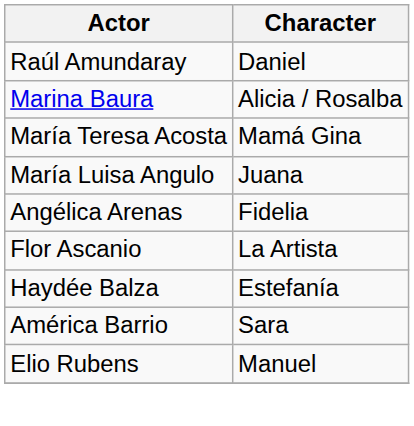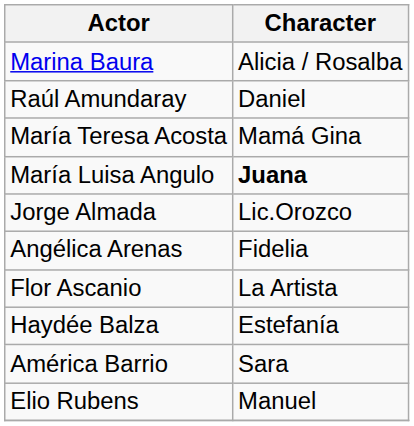rows swapped: Marina Baura <-> Raúl Amundaray
María Luisa Angulo | Character: normal -> bold
+ row: Jorge Almada | Lic.Orozco
